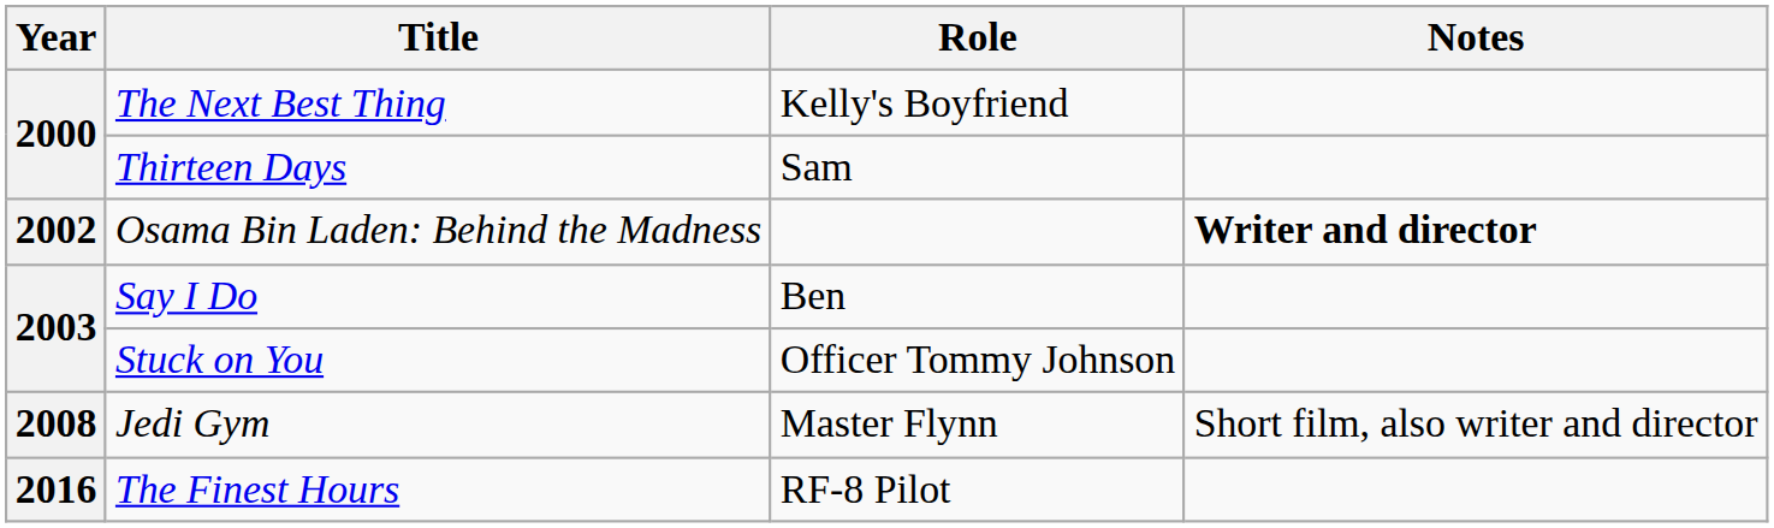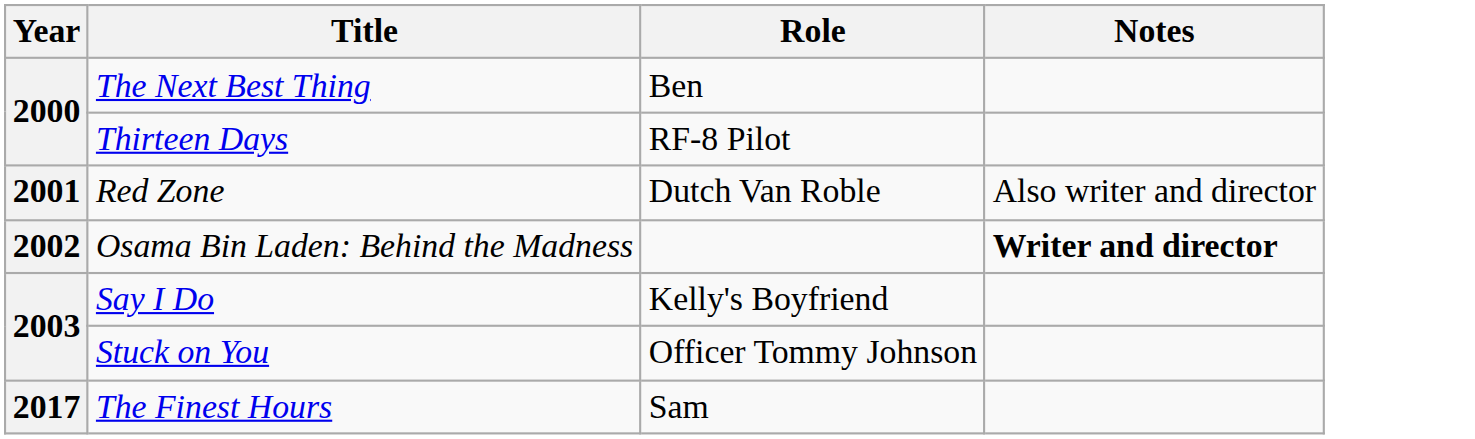The Next Best Thing | Role: Kelly's Boyfriend -> Ben
Thirteen Days | Role: Sam -> RF-8 Pilot
+ row: 2001 | Red Zone | Dutch Van Roble | Also writer and director
Say I Do | Role: Ben -> Kelly's Boyfriend
- row: 2008 | Jedi Gym | Master Flynn | Short film, also writer and director
The Finest Hours | Year: 2016 -> 2017
The Finest Hours | Role: RF-8 Pilot -> Sam
